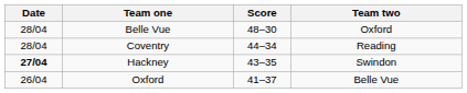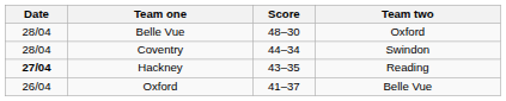Coventry | Team two: Reading -> Swindon
Hackney | Team two: Swindon -> Reading
